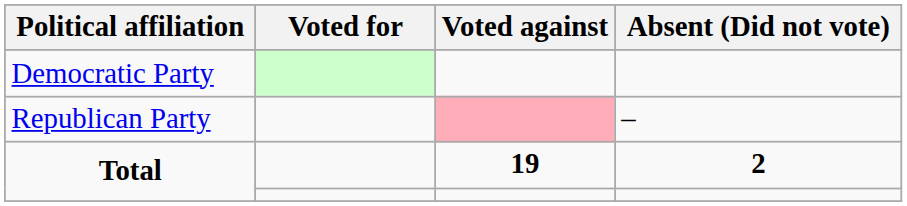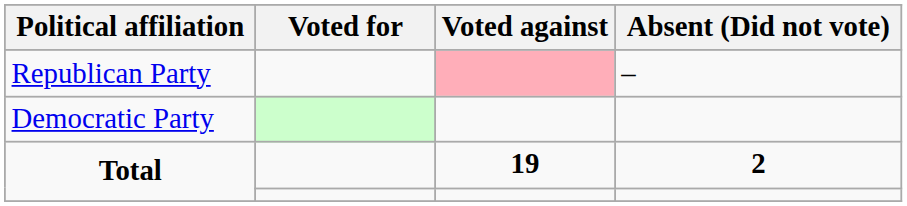rows swapped: Democratic Party <-> Republican Party
